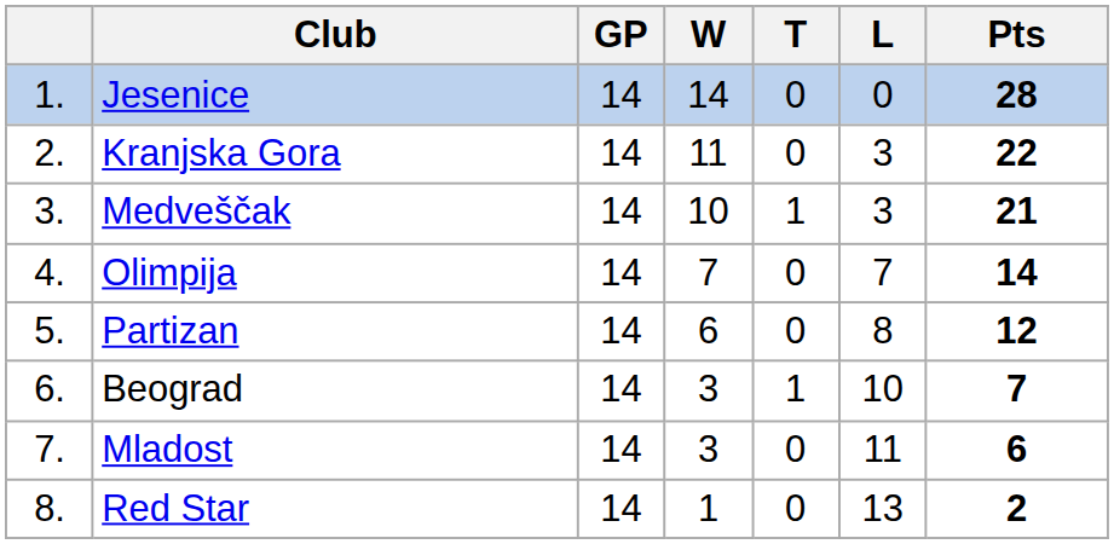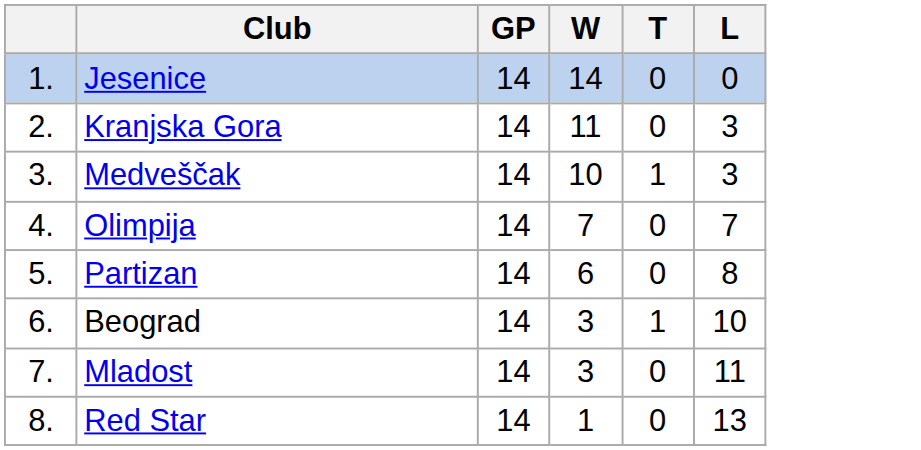- column: Pts | 28 | 22 | 21 | 14 | 12 | 7 | 6 | 2
